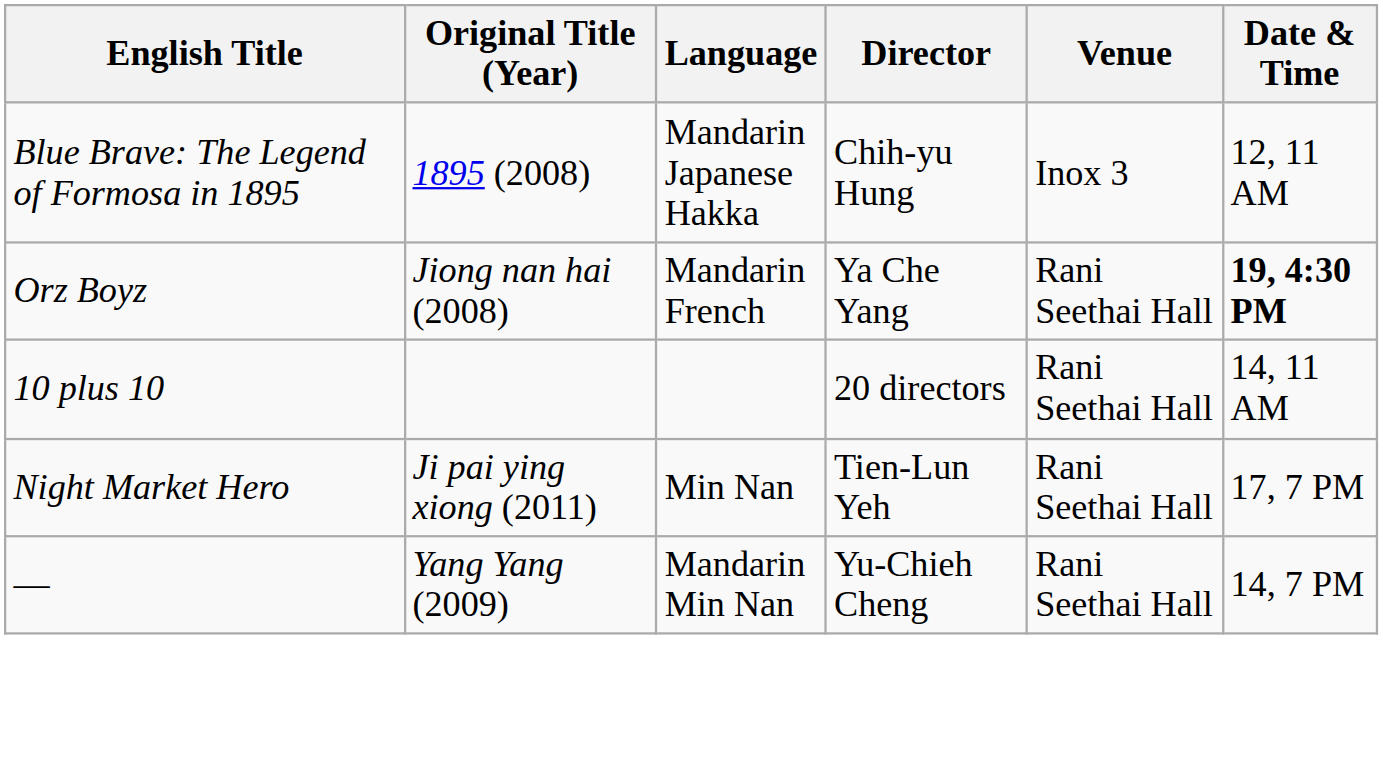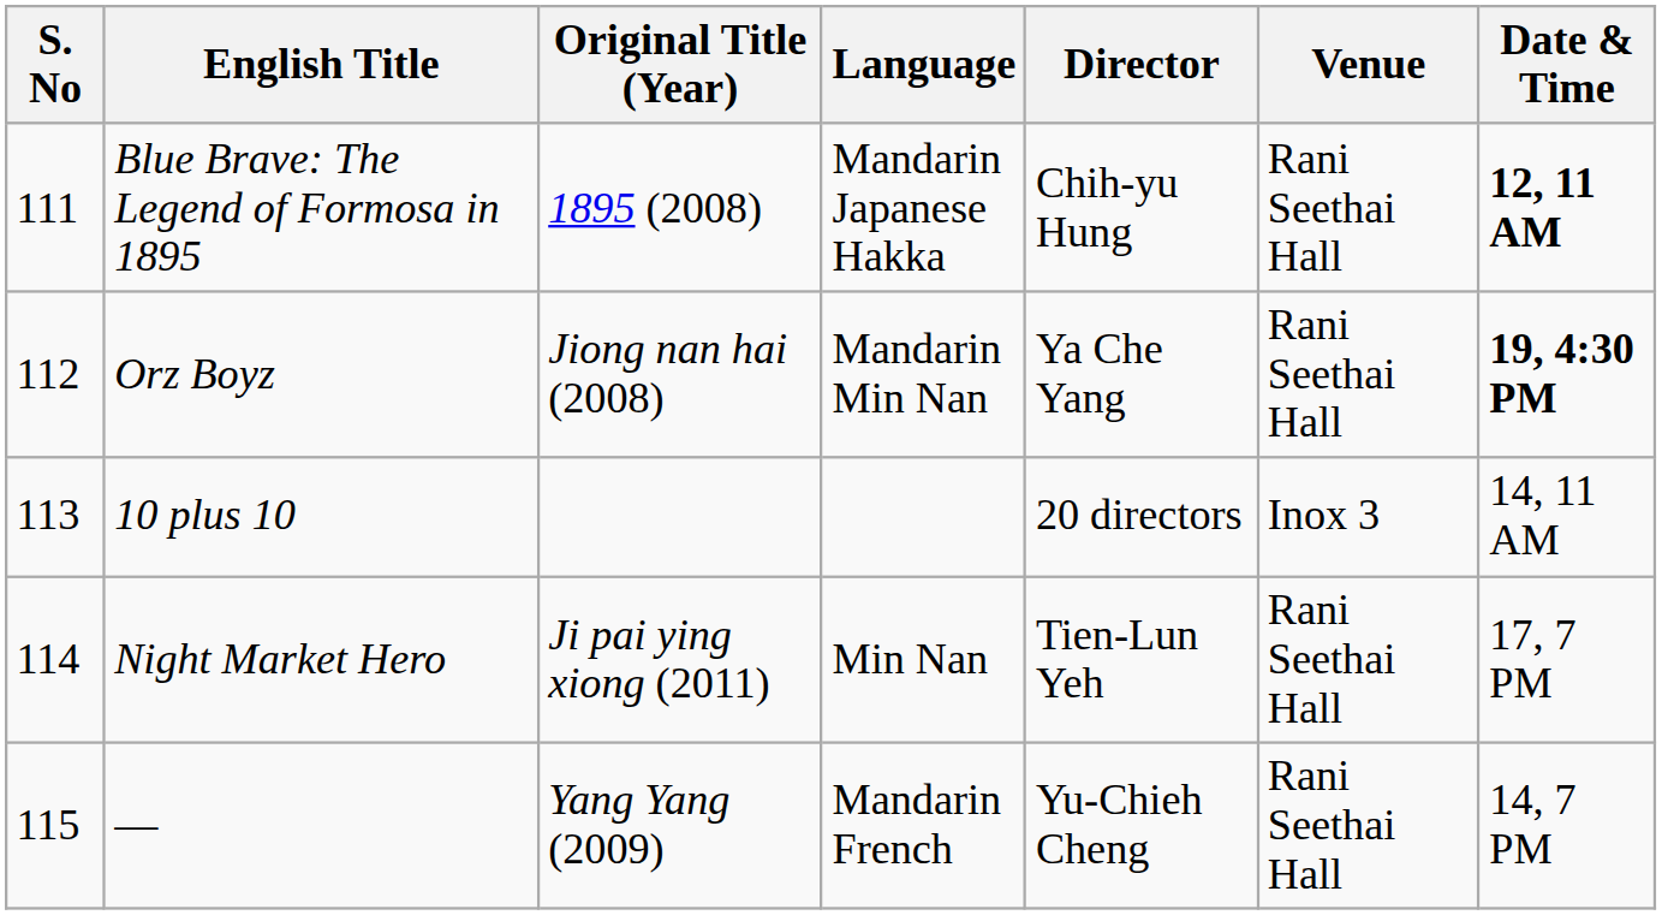+ column: S. No | 111 | 112 | 113 | 114 | 115
Blue Brave: The Legend of Formosa in 1895 | Venue: Inox 3 -> Rani Seethai Hall
Blue Brave: The Legend of Formosa in 1895 | Date & Time: normal -> bold
Orz Boyz | Language: Mandarin French -> Mandarin Min Nan
10 plus 10 | Venue: Rani Seethai Hall -> Inox 3
— | Language: Mandarin Min Nan -> Mandarin French
